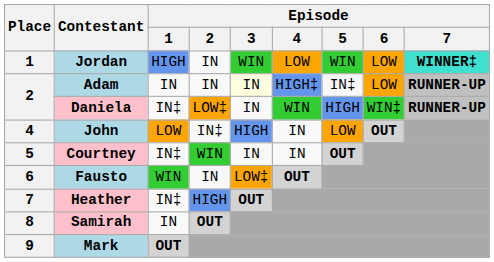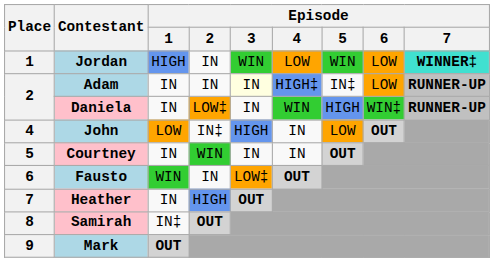Daniela | Episode / 1: IN‡ -> IN
Courtney | Episode / 1: IN‡ -> IN
Heather | Episode / 1: IN‡ -> IN
Samirah | Episode / 1: IN -> IN‡
